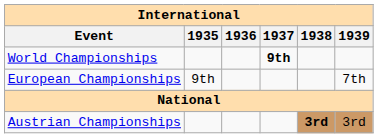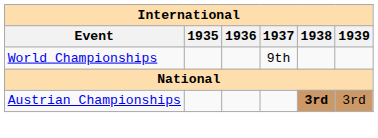World Championships | 1937: bold -> normal
- row: European Championships | 9th | 7th
